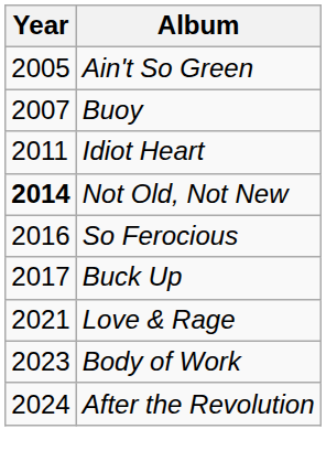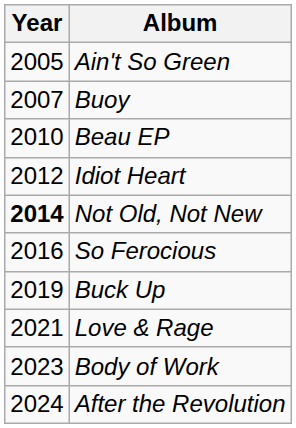+ row: 2010 | Beau EP
Idiot Heart | Year: 2011 -> 2012
Buck Up | Year: 2017 -> 2019
